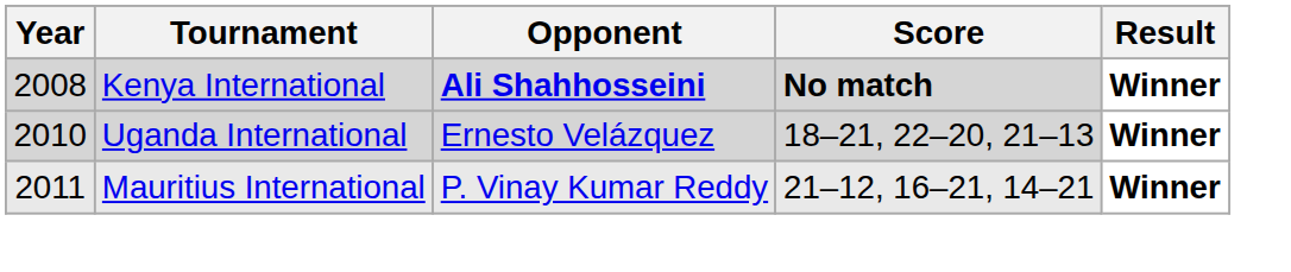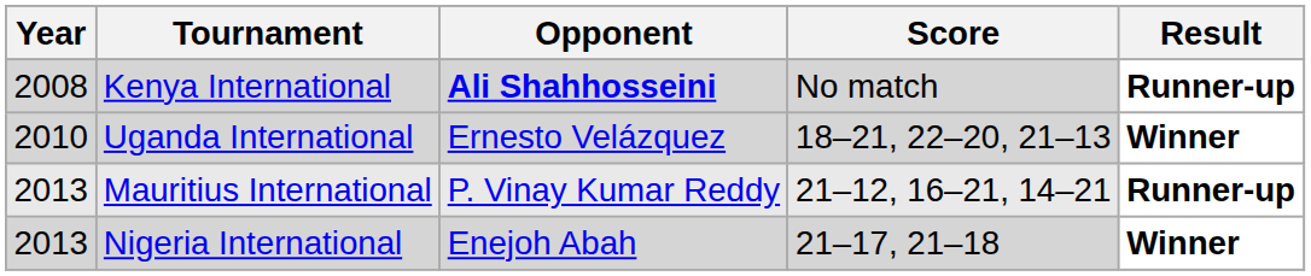Kenya International | Score: bold -> normal
Kenya International | Result: Winner -> Runner-up
Mauritius International | Year: 2011 -> 2013
Mauritius International | Result: Winner -> Runner-up
+ row: 2013 | Nigeria International | Enejoh Abah | 21–17, 21–18 | Winner
